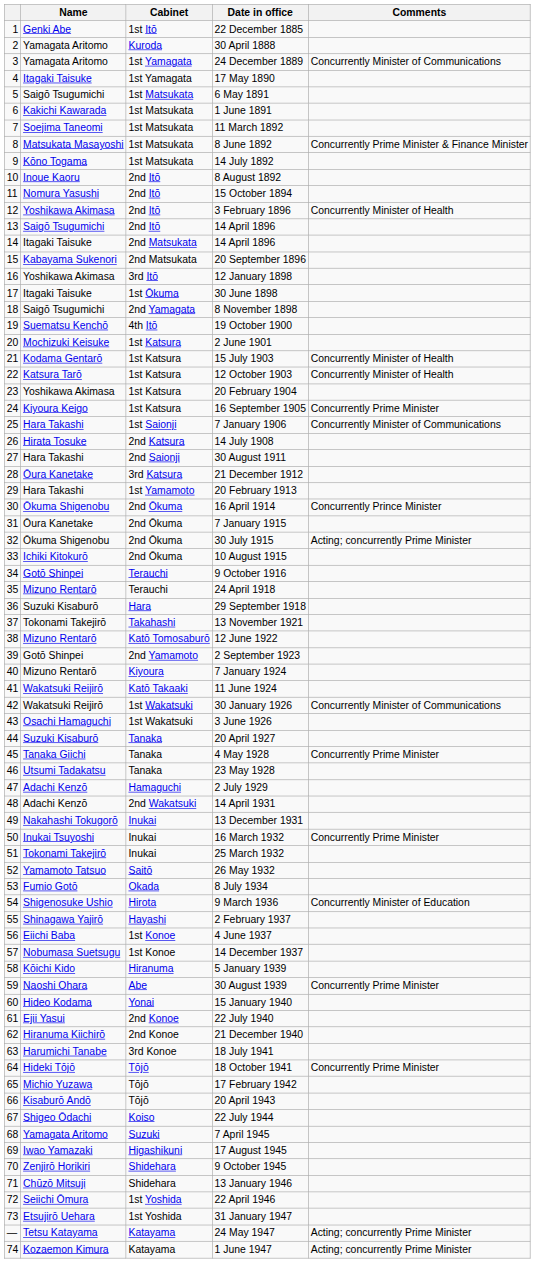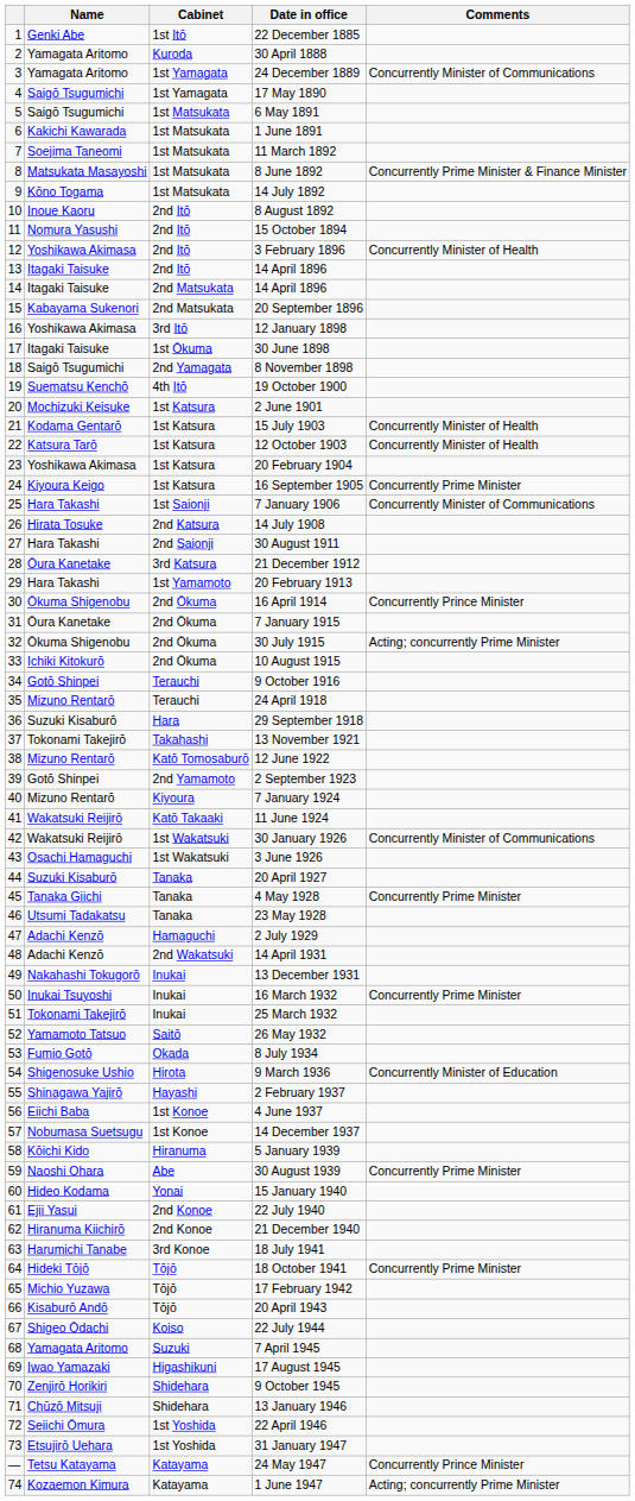17 May 1890 | Name: Itagaki Taisuke -> Saigō Tsugumichi
13 / 14 April 1896 | Name: Saigō Tsugumichi -> Itagaki Taisuke
24 May 1947 | Comments: Acting; concurrently Prime Minister -> Concurrently Prince Minister
